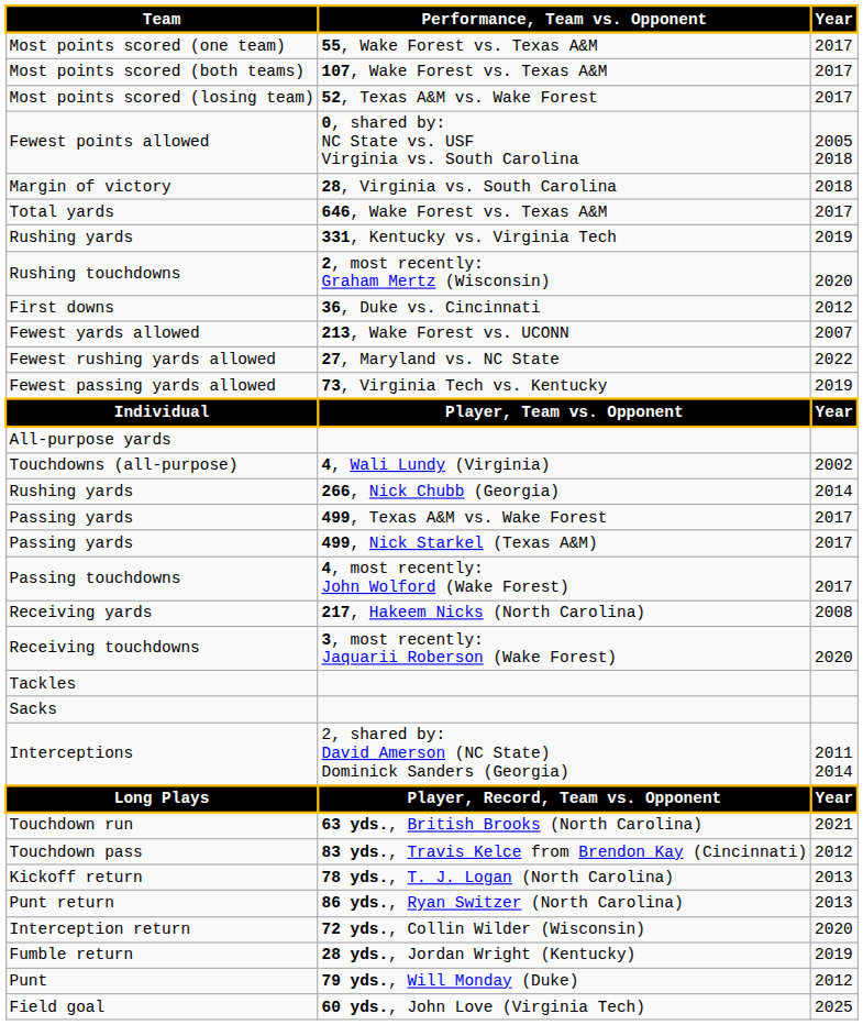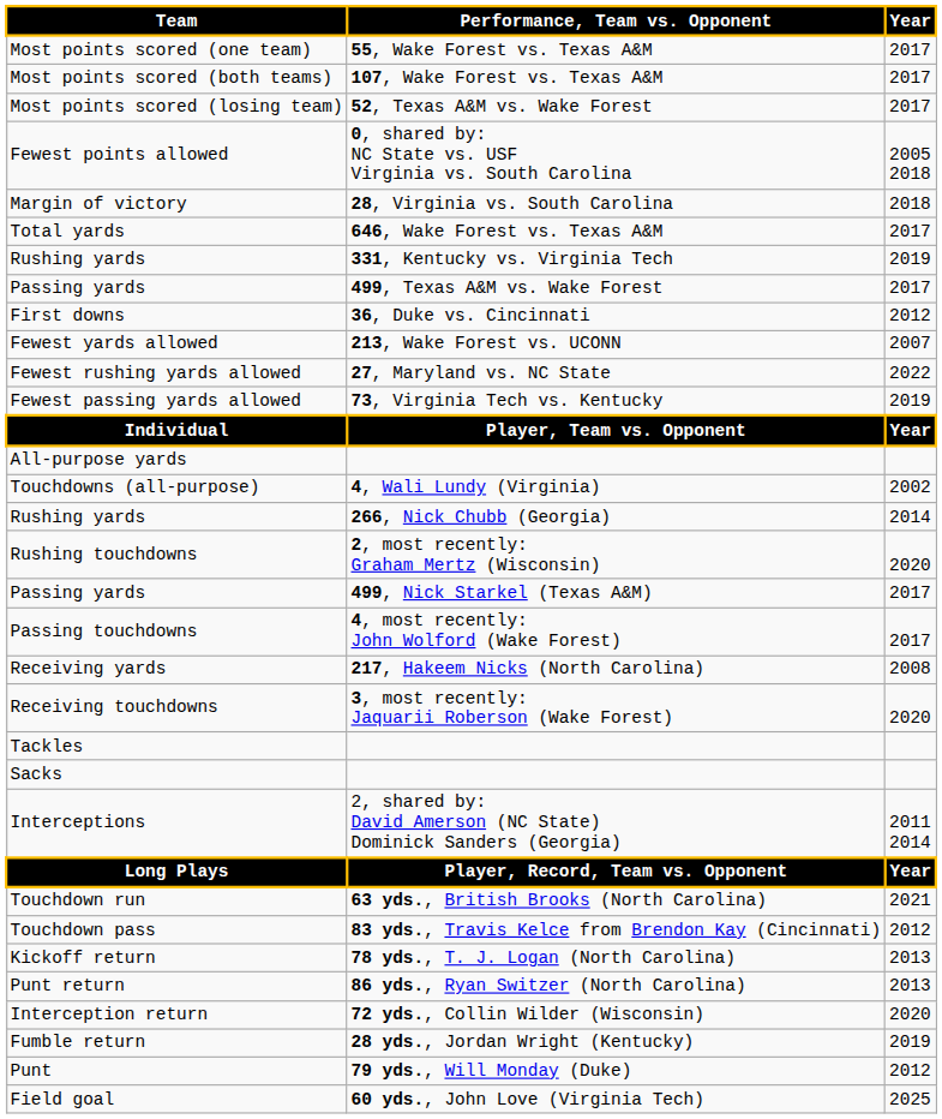rows swapped: Passing yards / 499, Texas A&M vs. Wake Forest <-> Rushing touchdowns
